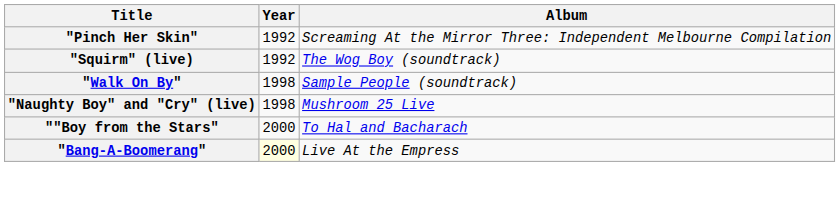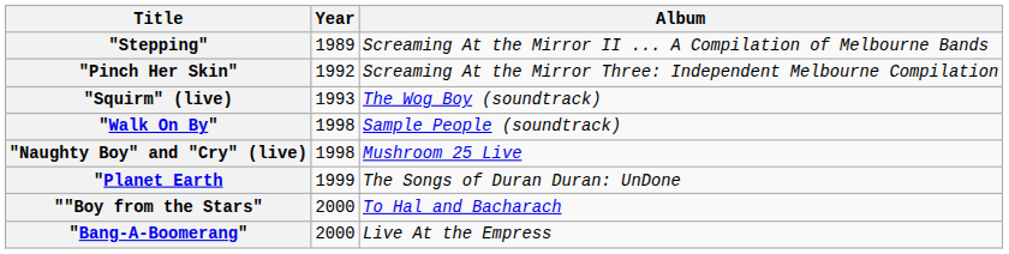+ row: "Stepping" | 1989 | Screaming At the Mirror II ... A Compilation of Melbourne Bands
"Squirm" (live) | Year: 1992 -> 1993
+ row: "Planet Earth | 1999 | The Songs of Duran Duran: UnDone
"Bang-A-Boomerang" | Year: lightyellow background -> no background
